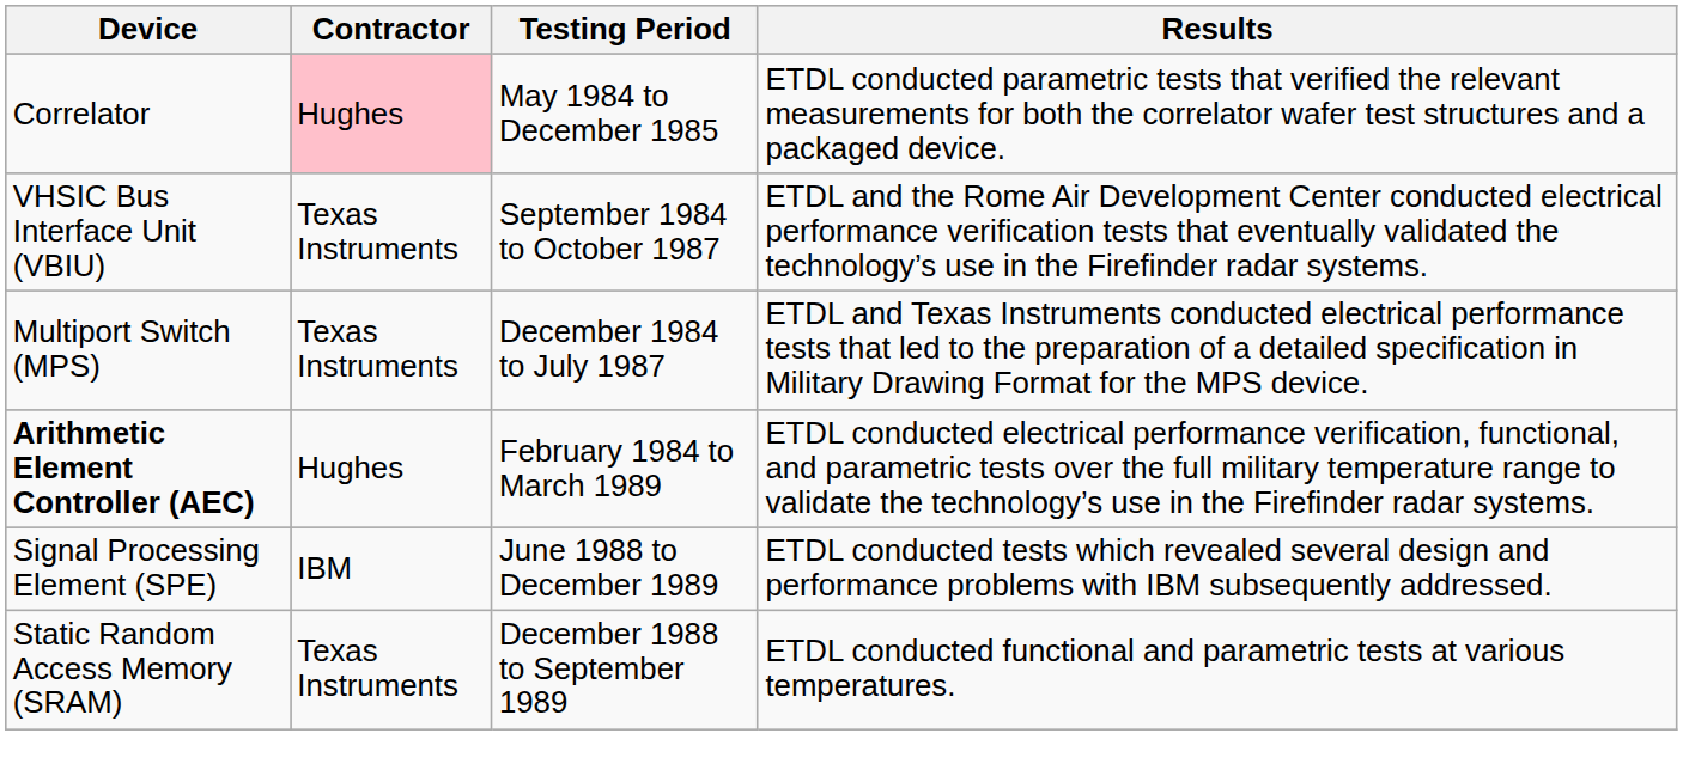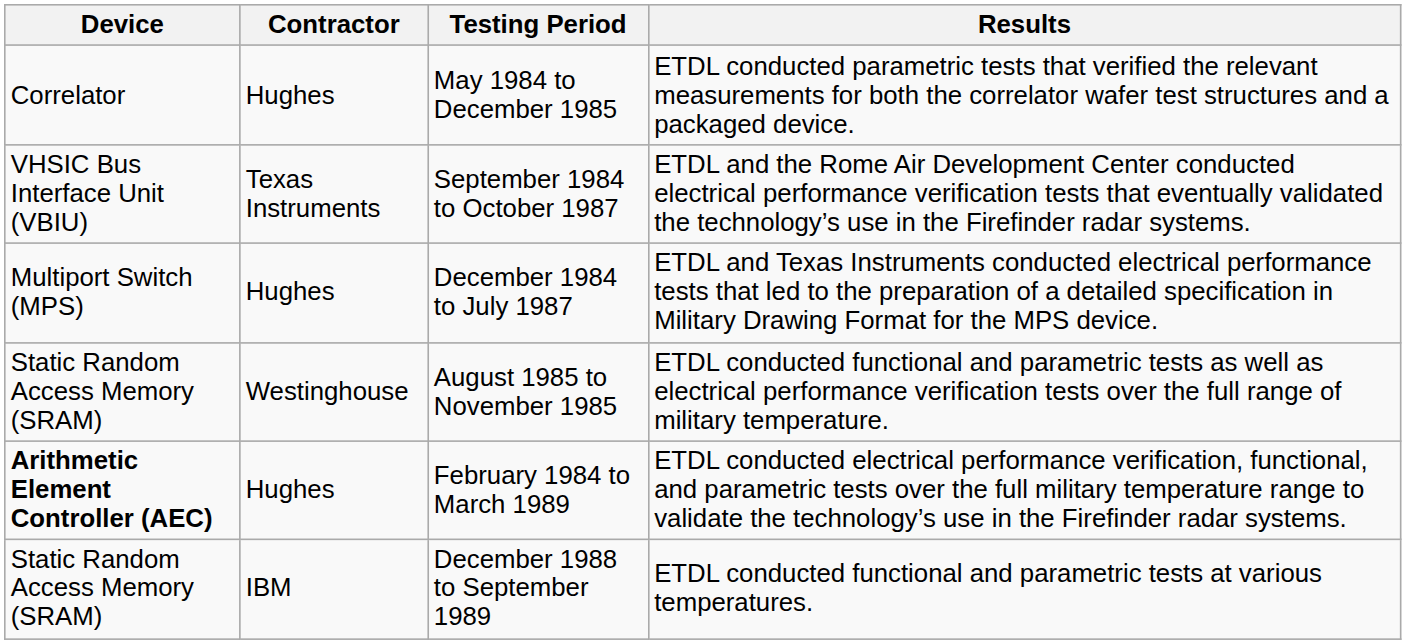May 1984 to December 1985 | Contractor: pink background -> no background
December 1984 to July 1987 | Contractor: Texas Instruments -> Hughes
+ row: Static Random Access Memory (SRAM) | Westinghouse | August 1985 to November 1985 | ETDL conducted functional and parametric tests as well as electrical performance verification tests over the full range of military temperature.
- row: Signal Processing Element (SPE) | IBM | June 1988 to December 1989 | ETDL conducted tests which revealed several design and performance problems with IBM subsequently addressed.
December 1988 to September 1989 | Contractor: Texas Instruments -> IBM
